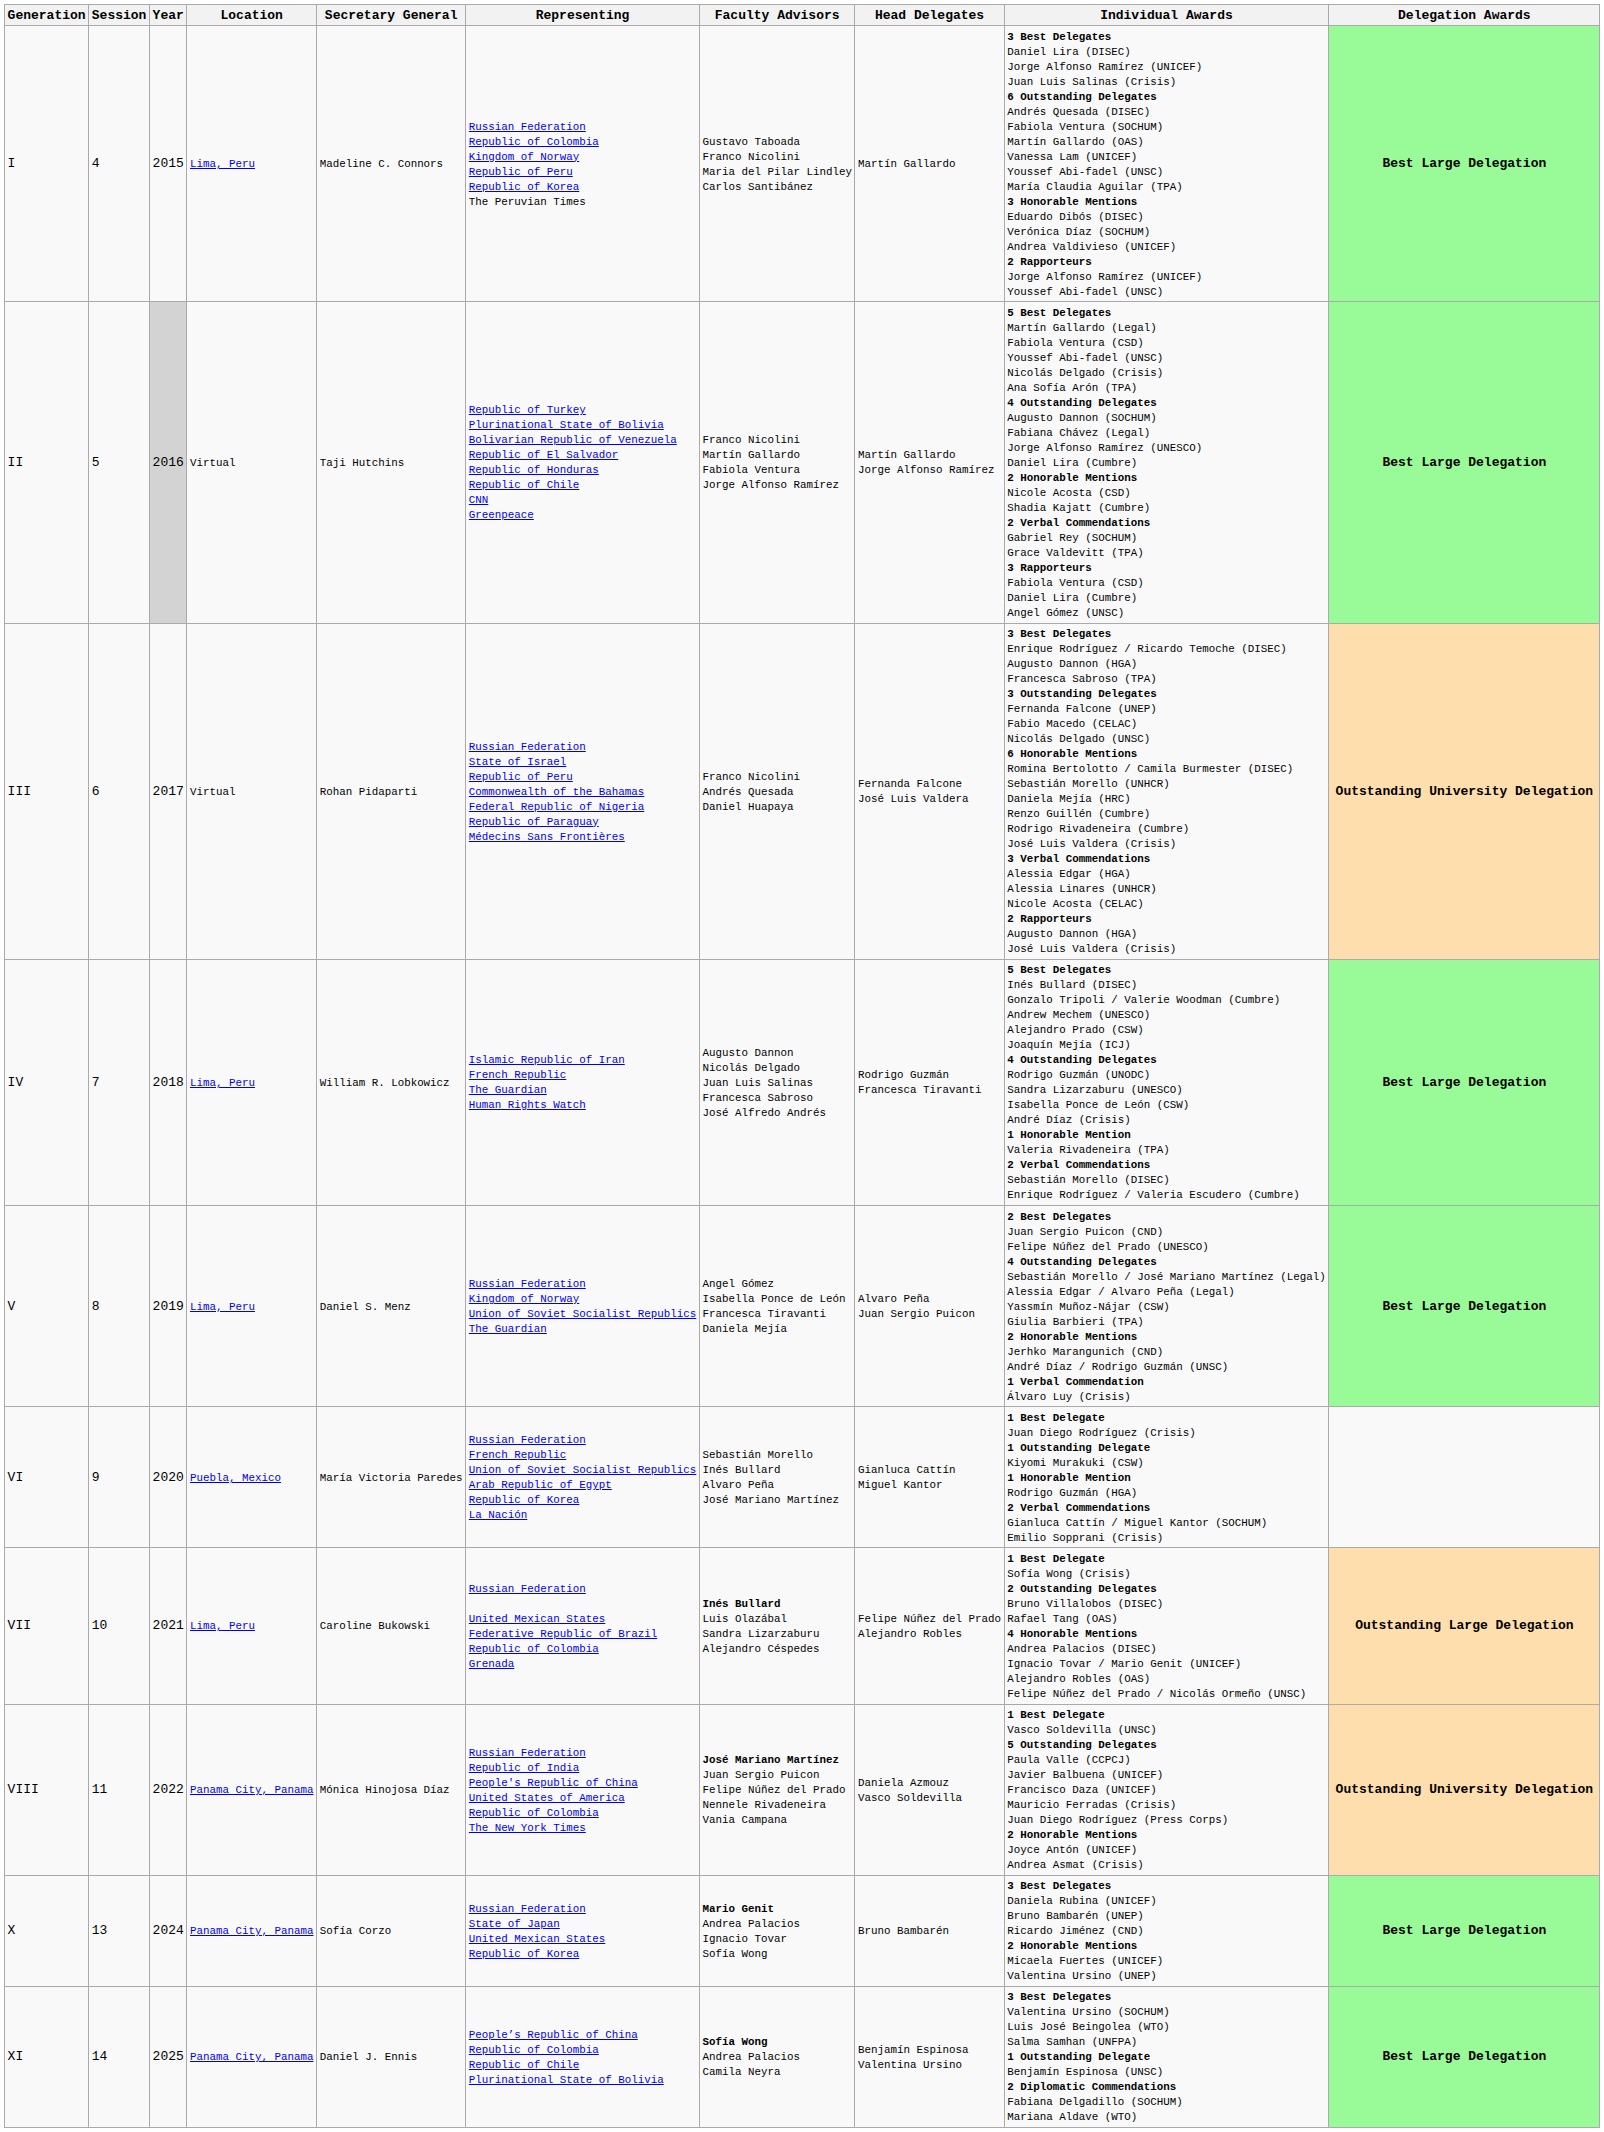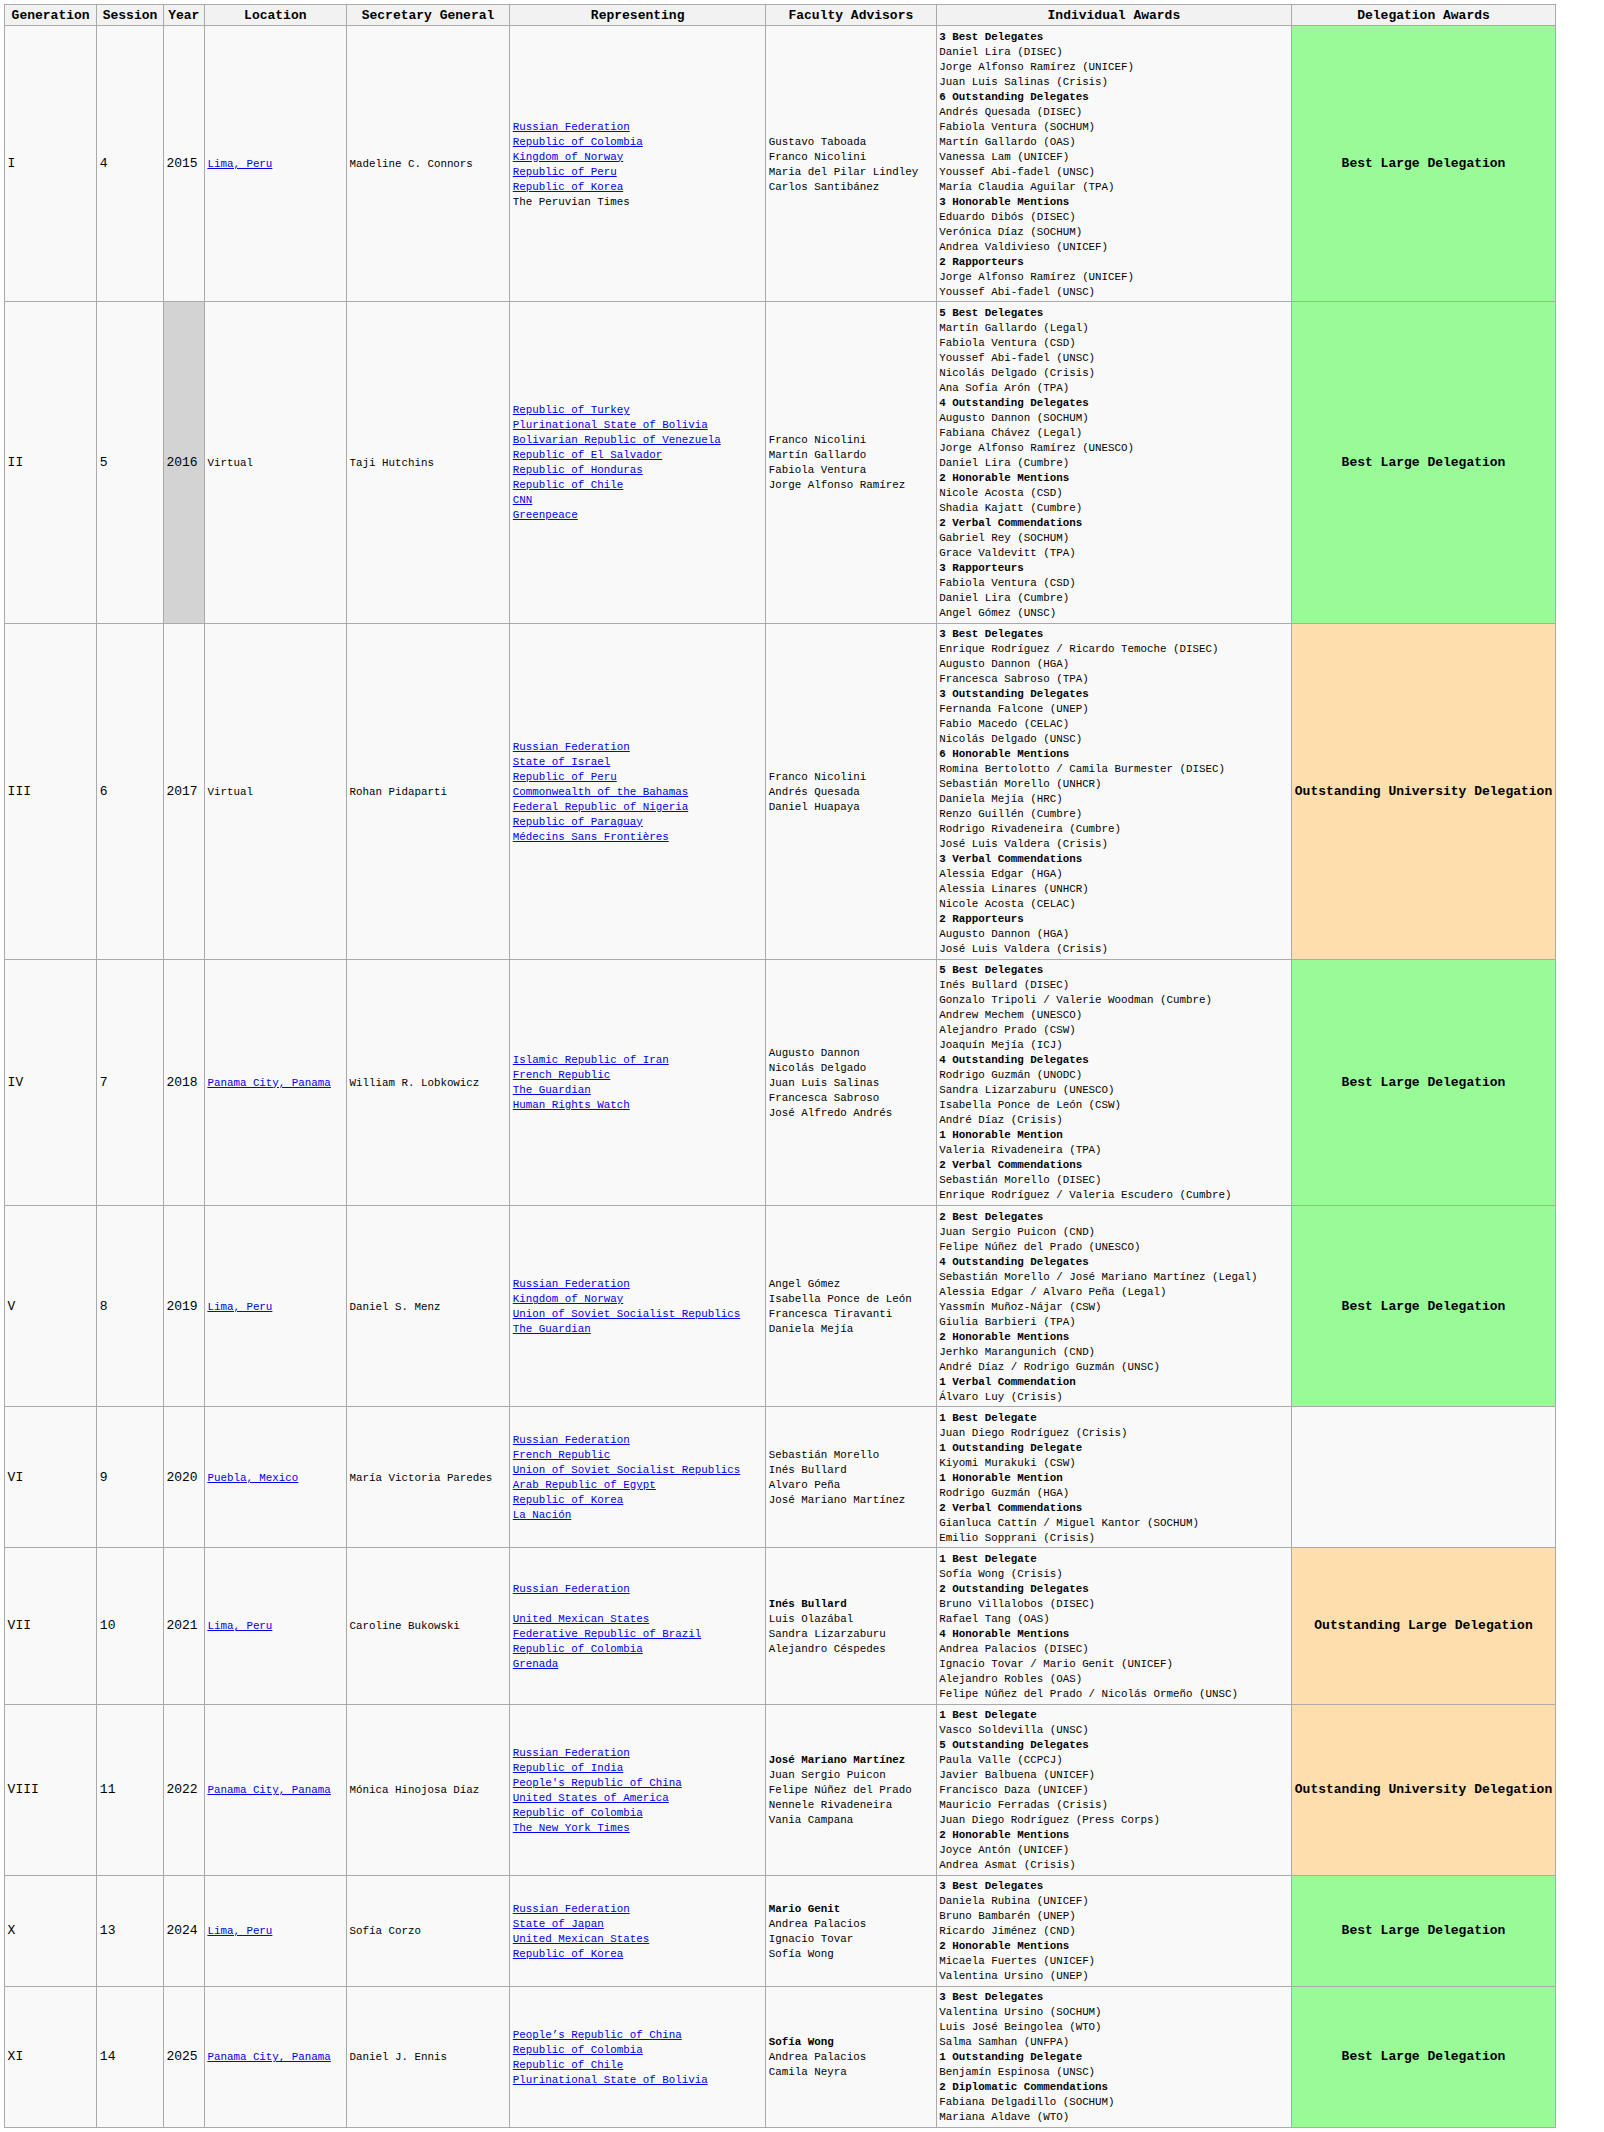- column: Head Delegates | Martín Gallardo | Martín Gallardo Jorge Alfonso Ramírez | Fernanda Falcone José Luis Valdera | Rodrigo Guzmán Francesca Tiravanti | Alvaro Peña Juan Sergio Puicon | Gianluca Cattín Miguel Kantor | Felipe Núñez del Prado Alejandro Robles | Daniela Azmouz Vasco Soldevilla | Bruno Bambarén | Benjamín Espinosa Valentina Ursino
IV | Location: Lima, Peru -> Panama City, Panama
X | Location: Panama City, Panama -> Lima, Peru
